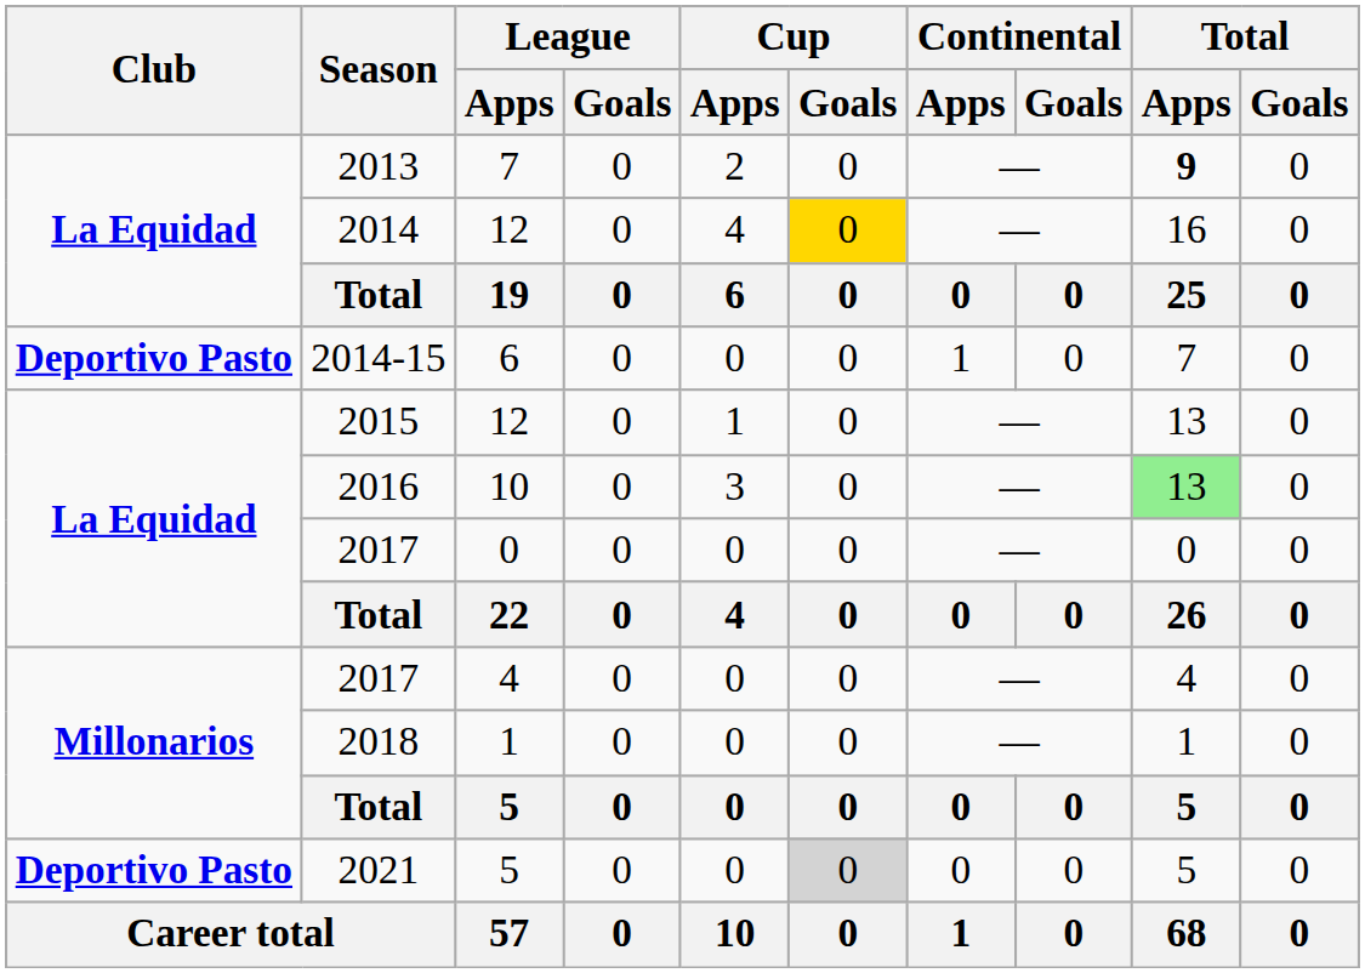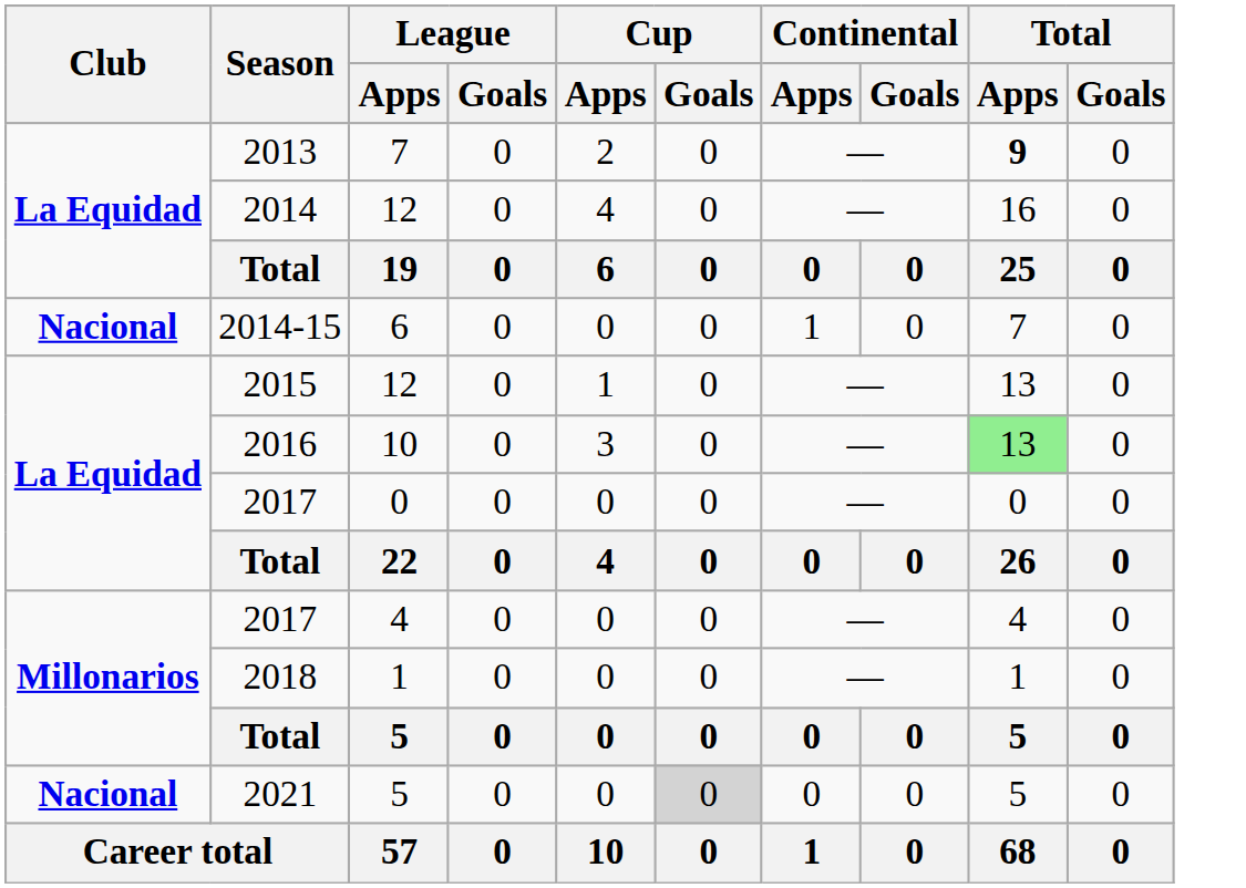2014 | Cup / Goals: gold background -> no background
2014-15 | Club: Deportivo Pasto -> Nacional
2021 | Club: Deportivo Pasto -> Nacional
